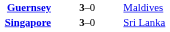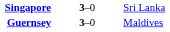rows swapped: Singapore <-> Guernsey
